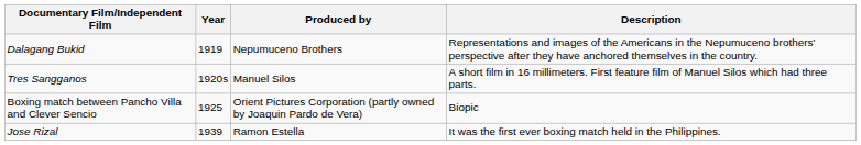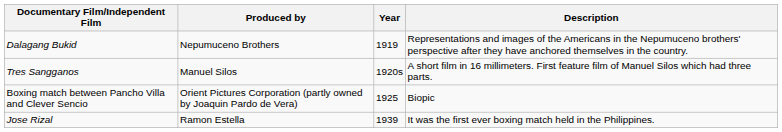columns swapped: Year <-> Produced by
